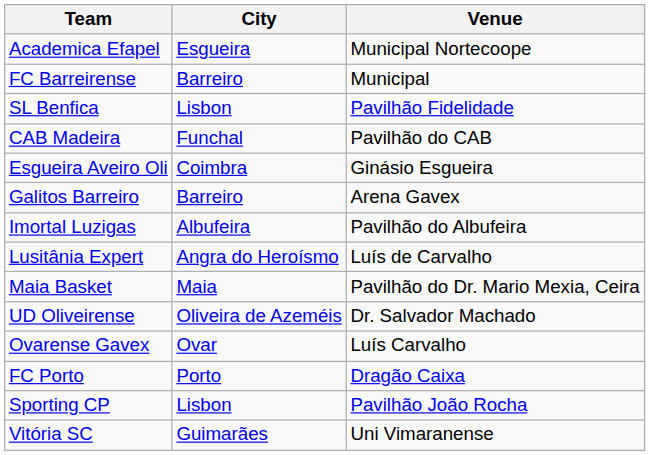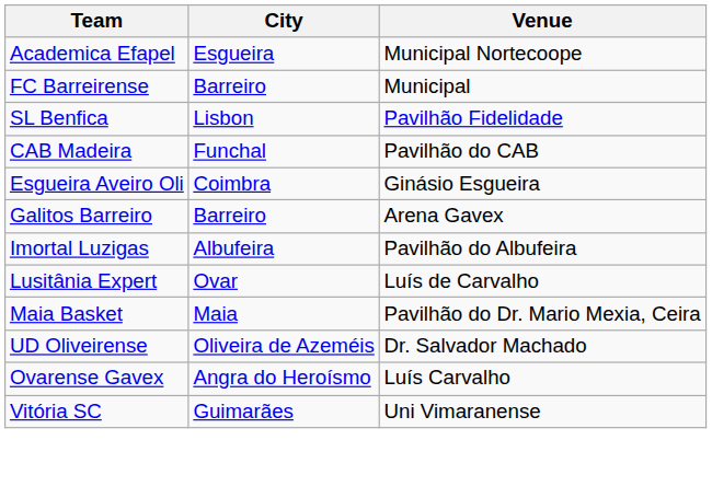Lusitânia Expert | City: Angra do Heroísmo -> Ovar
Ovarense Gavex | City: Ovar -> Angra do Heroísmo
- row: FC Porto | Porto | Dragão Caixa
- row: Sporting CP | Lisbon | Pavilhão João Rocha
